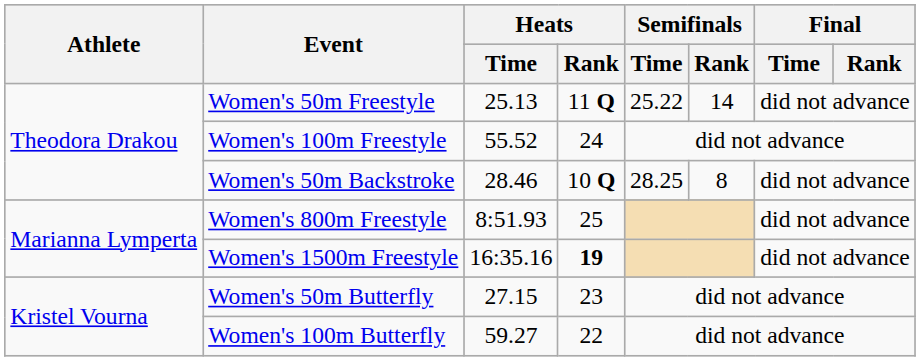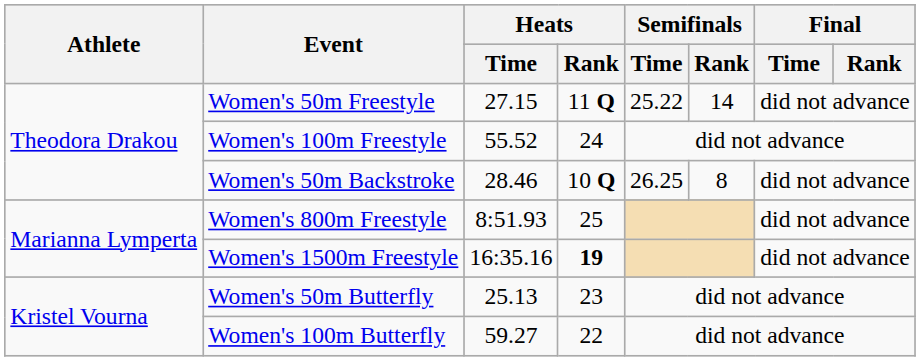Women's 50m Freestyle | Heats / Time: 25.13 -> 27.15
Women's 50m Backstroke | Semifinals / Time: 28.25 -> 26.25
Women's 50m Butterfly | Heats / Time: 27.15 -> 25.13
